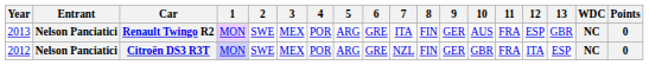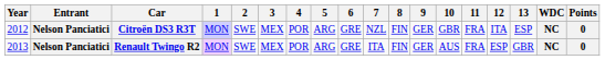rows swapped: Citroën DS3 R3T <-> Renault Twingo R2
